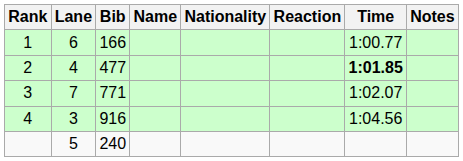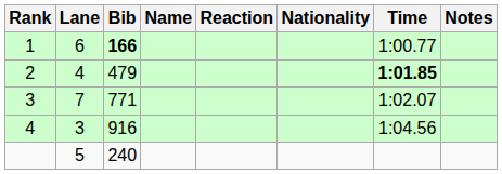columns swapped: Nationality <-> Reaction
1 | Bib: normal -> bold
2 | Bib: 477 -> 479
